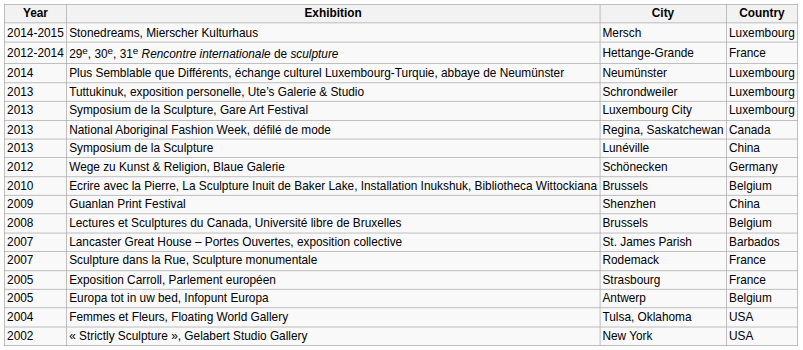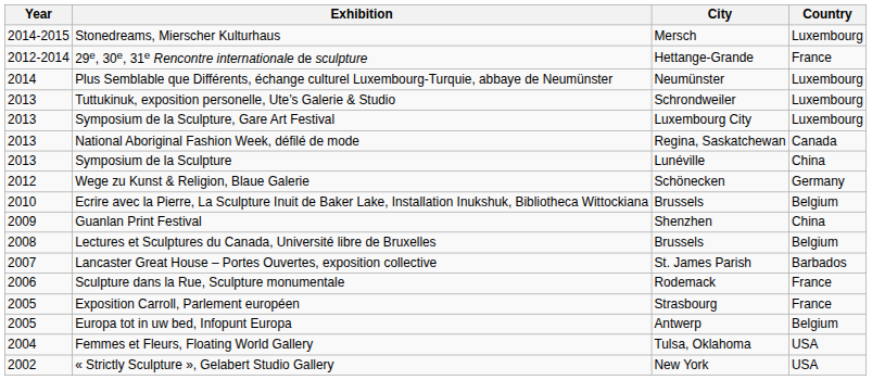Sculpture dans la Rue, Sculpture monumentale | Year: 2007 -> 2006
